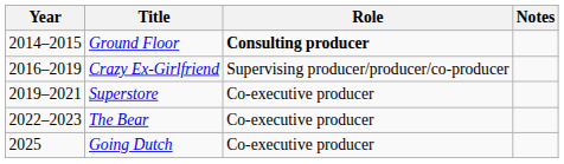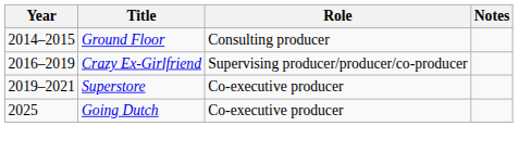Ground Floor | Role: bold -> normal
- row: 2022–2023 | The Bear | Co-executive producer
